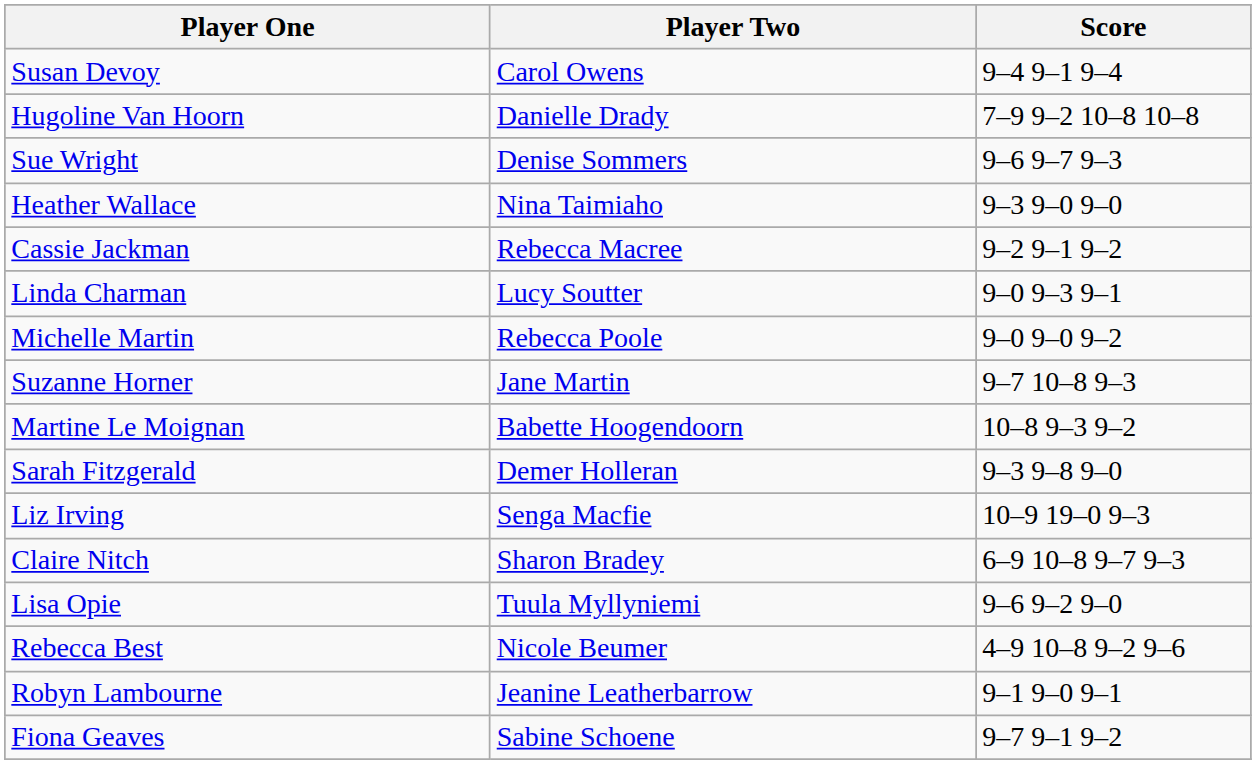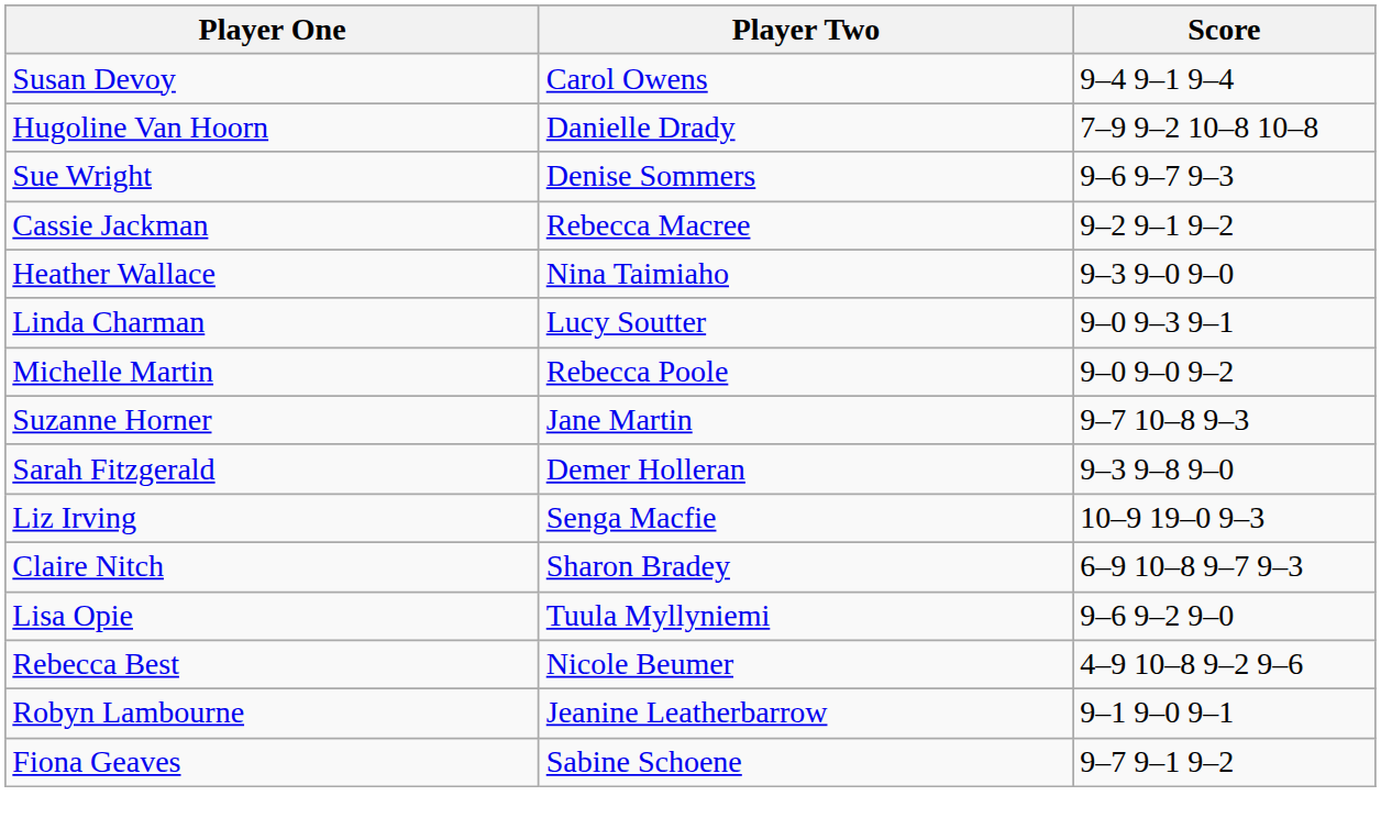rows swapped: Heather Wallace <-> Cassie Jackman
- row: Martine Le Moignan | Babette Hoogendoorn | 10–8 9–3 9–2
